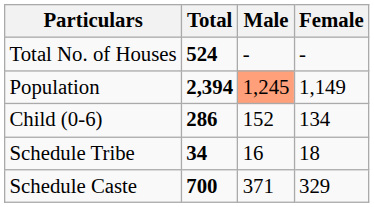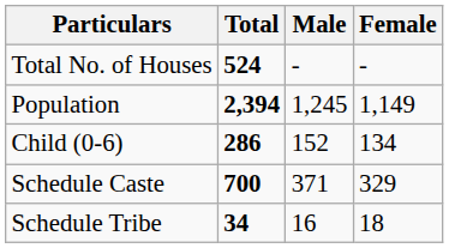Population | Male: lightsalmon background -> no background
rows swapped: Schedule Caste <-> Schedule Tribe
